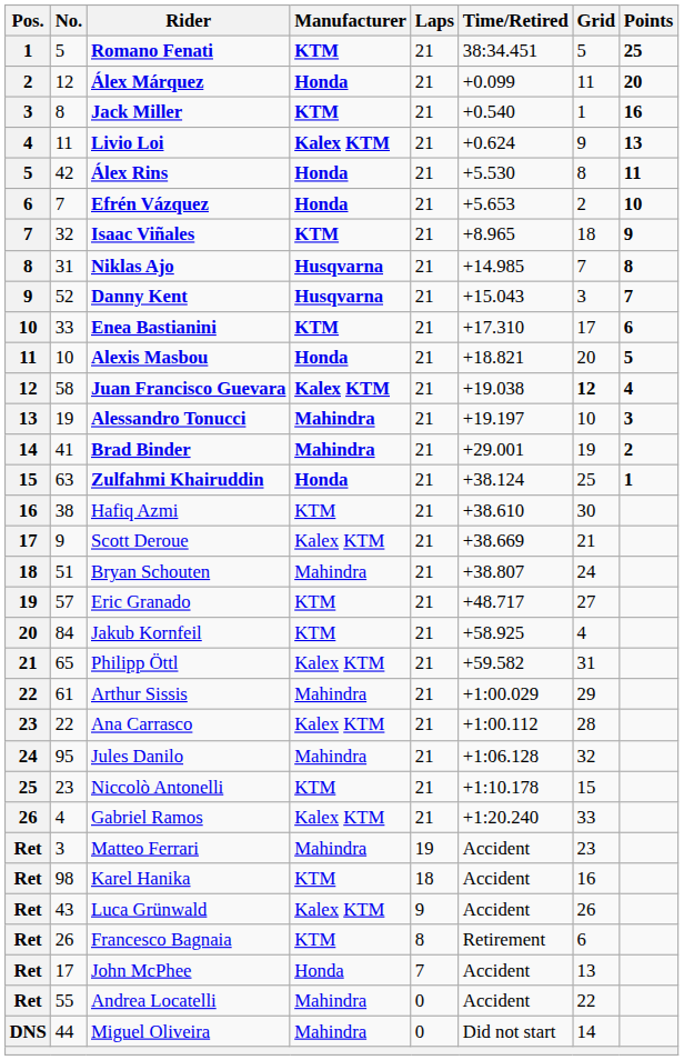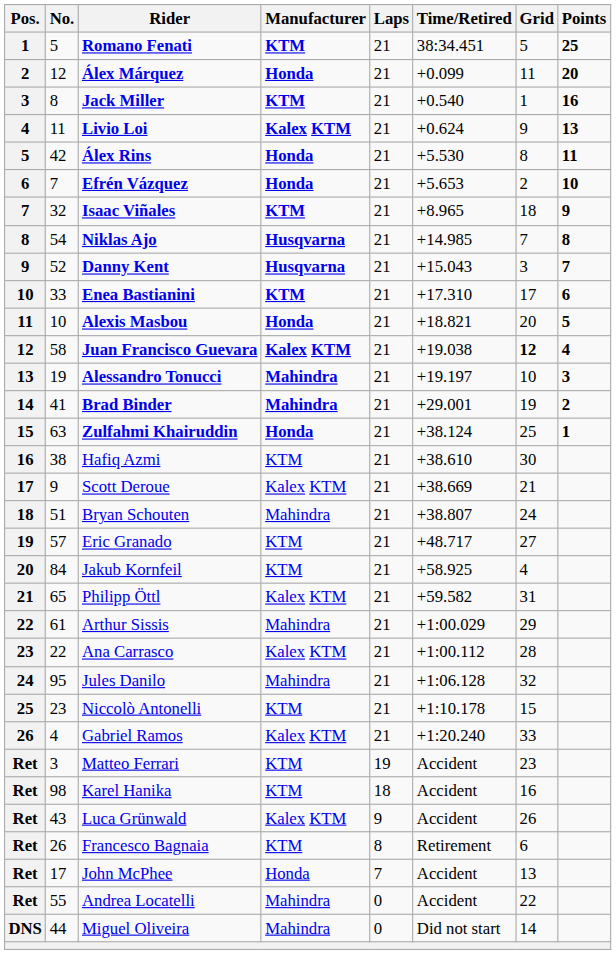Niklas Ajo | No.: 31 -> 54
Matteo Ferrari | Manufacturer: Mahindra -> KTM
